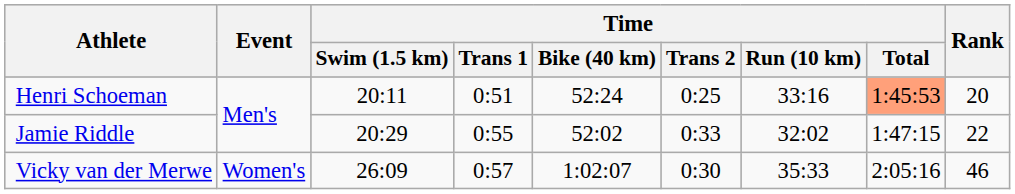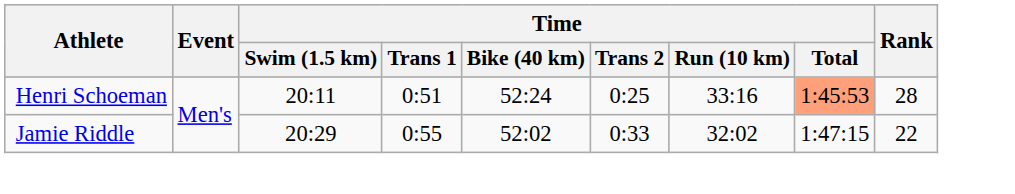Henri Schoeman | Rank: 20 -> 28
- row: Vicky van der Merwe | Women's | 26:09 | 0:57 | 1:02:07 | 0:30 | 35:33 | 2:05:16 | 46
